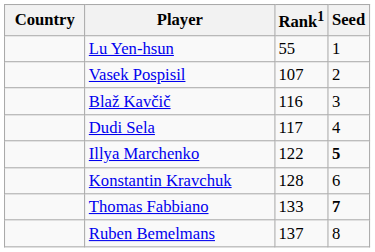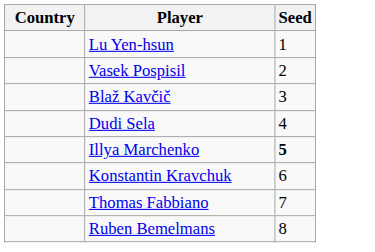- column: Rank1 | 55 | 107 | 116 | 117 | 122 | 128 | 133 | 137
Thomas Fabbiano | Seed: bold -> normal
